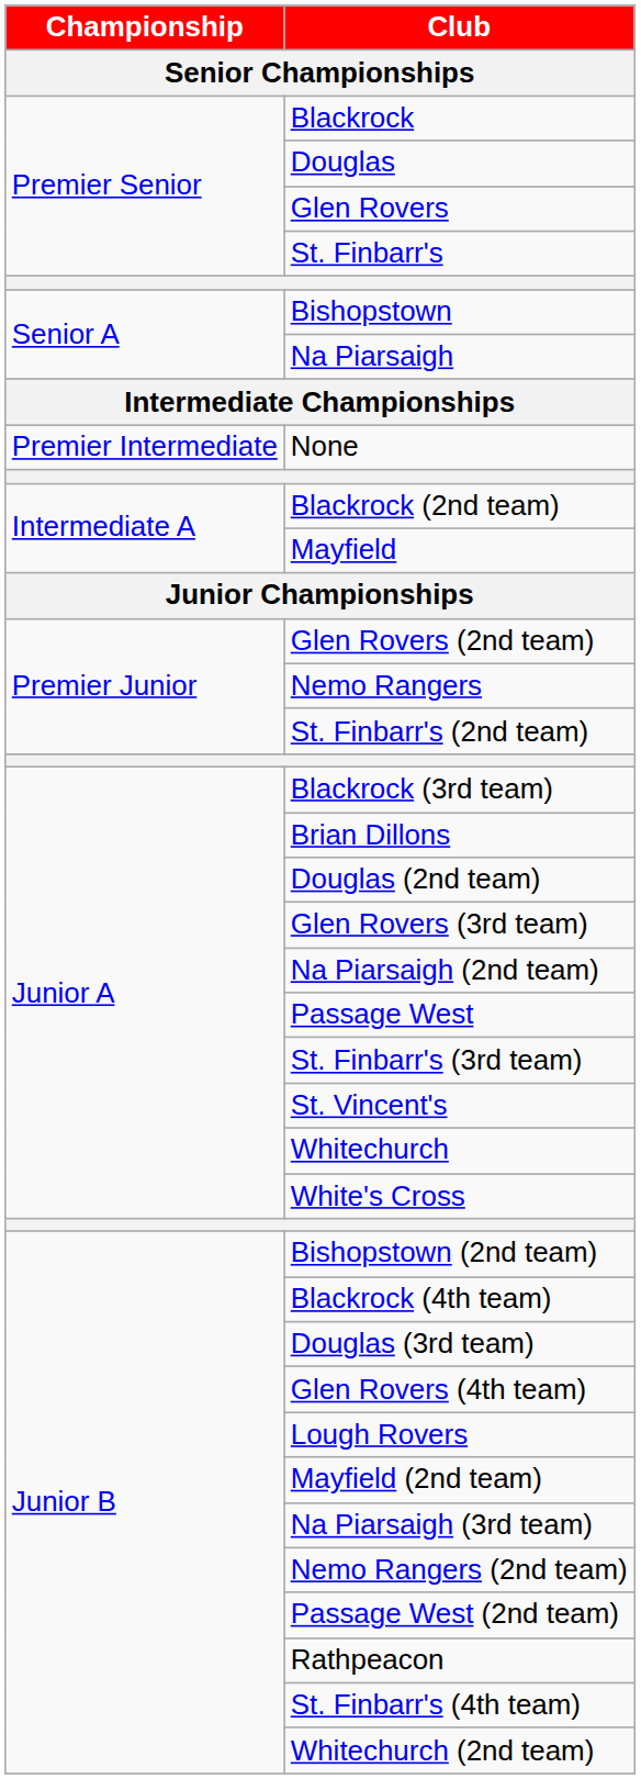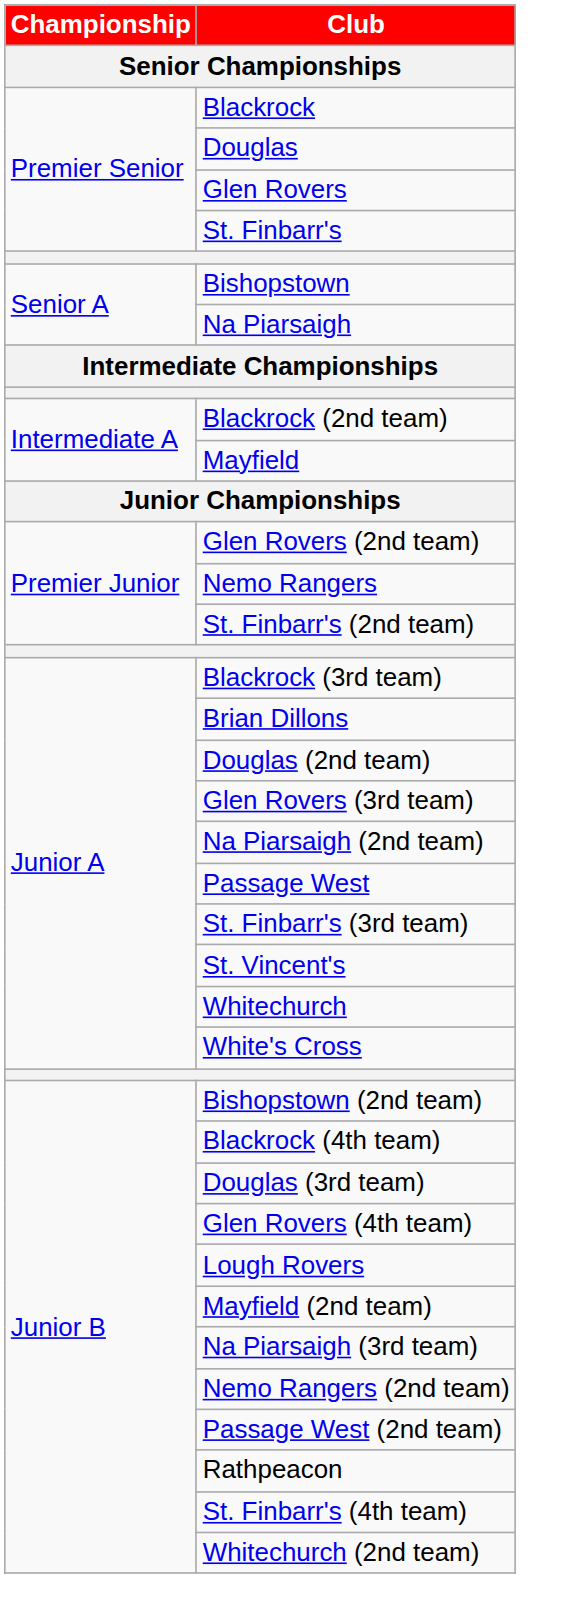- row: Premier Intermediate | None
